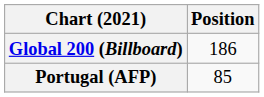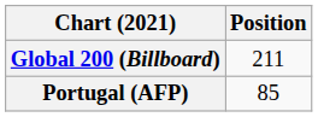Global 200 (Billboard) | Position: 186 -> 211
